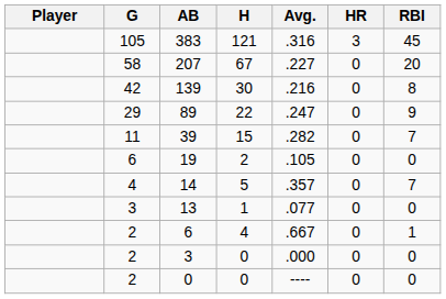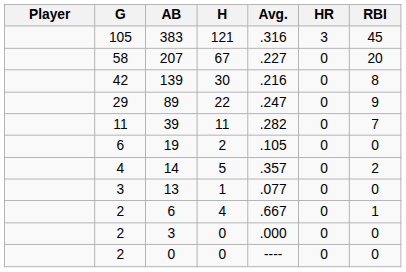39 | H: 15 -> 11
14 | RBI: 7 -> 2
